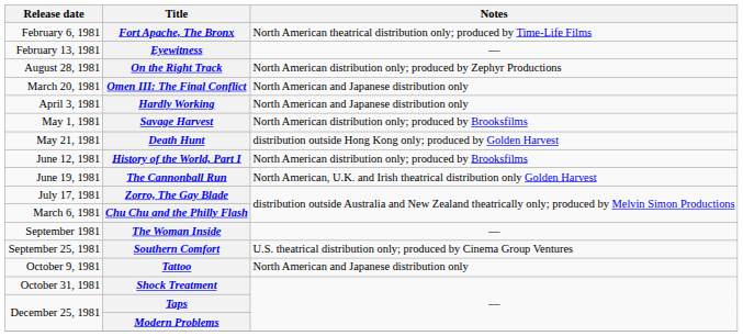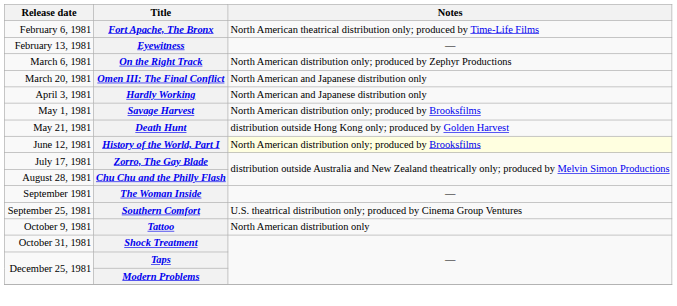On the Right Track | Release date: August 28, 1981 -> March 6, 1981
History of the World, Part I | Notes: no background -> lightyellow background
- row: June 19, 1981 | The Cannonball Run | North American, U.K. and Irish theatrical distribution only Golden Harvest
Chu Chu and the Philly Flash | Release date: March 6, 1981 -> August 28, 1981
Tattoo | Notes: North American and Japanese distribution only -> North American distribution only
